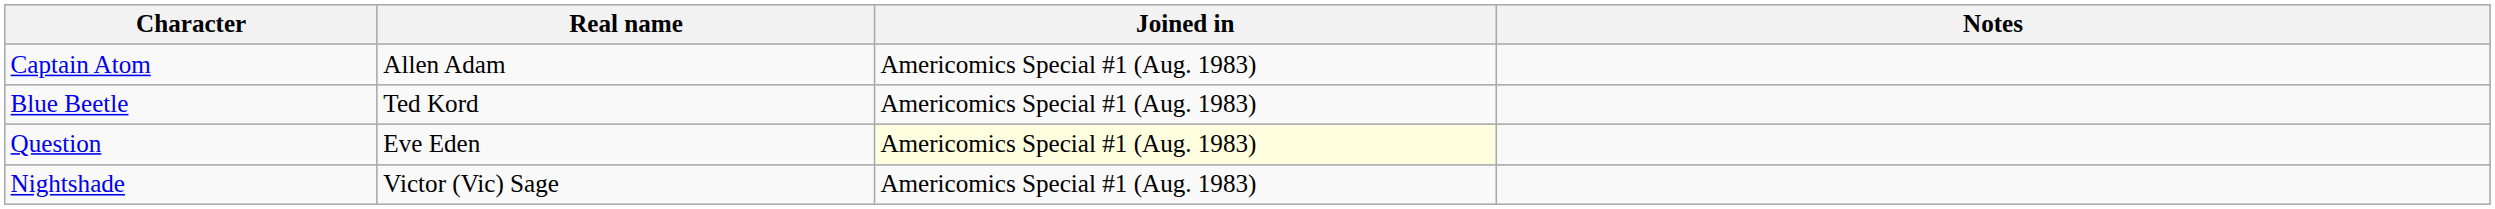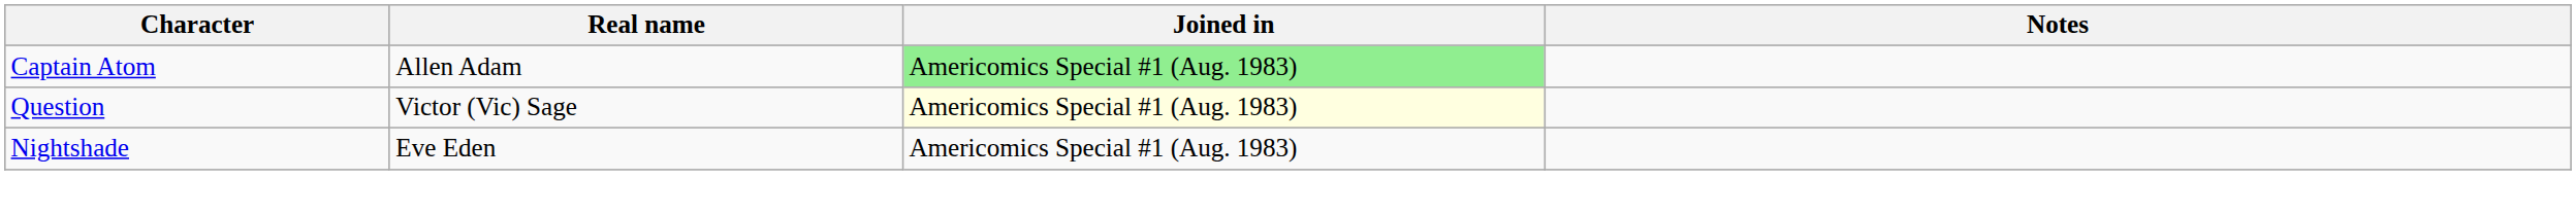Captain Atom | Joined in: no background -> lightgreen background
- row: Blue Beetle | Ted Kord | Americomics Special #1 (Aug. 1983)
Question | Real name: Eve Eden -> Victor (Vic) Sage
Nightshade | Real name: Victor (Vic) Sage -> Eve Eden
